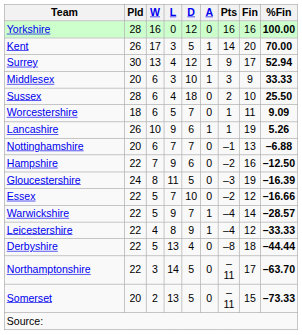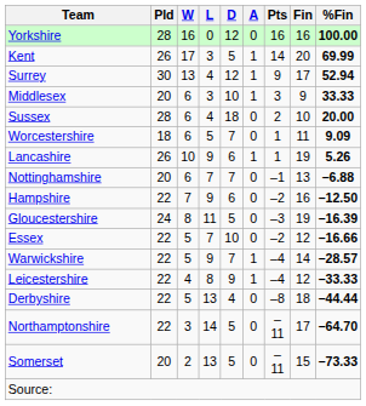Kent | %Fin: 70.00 -> 69.99
Sussex | %Fin: 25.50 -> 20.00
Northamptonshire | %Fin: –63.70 -> –64.70
